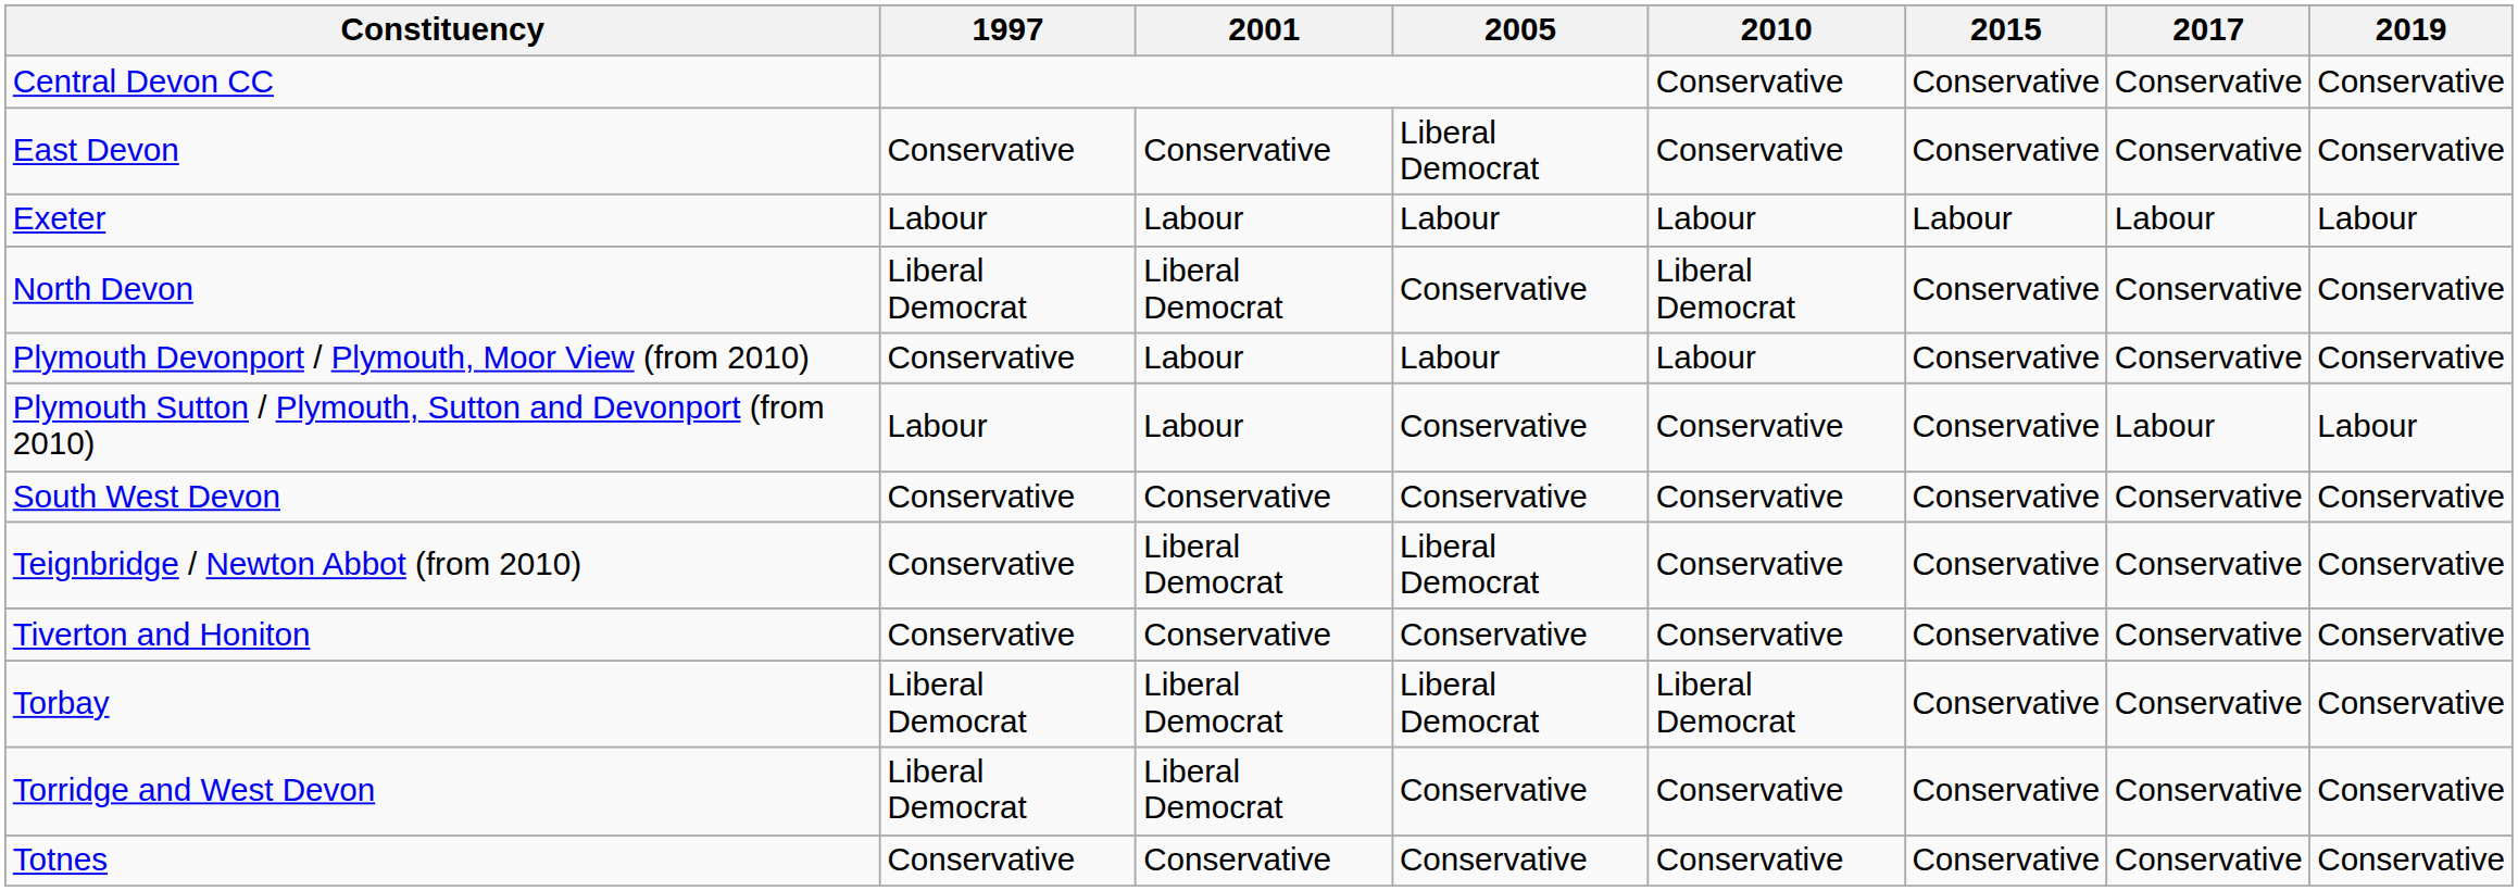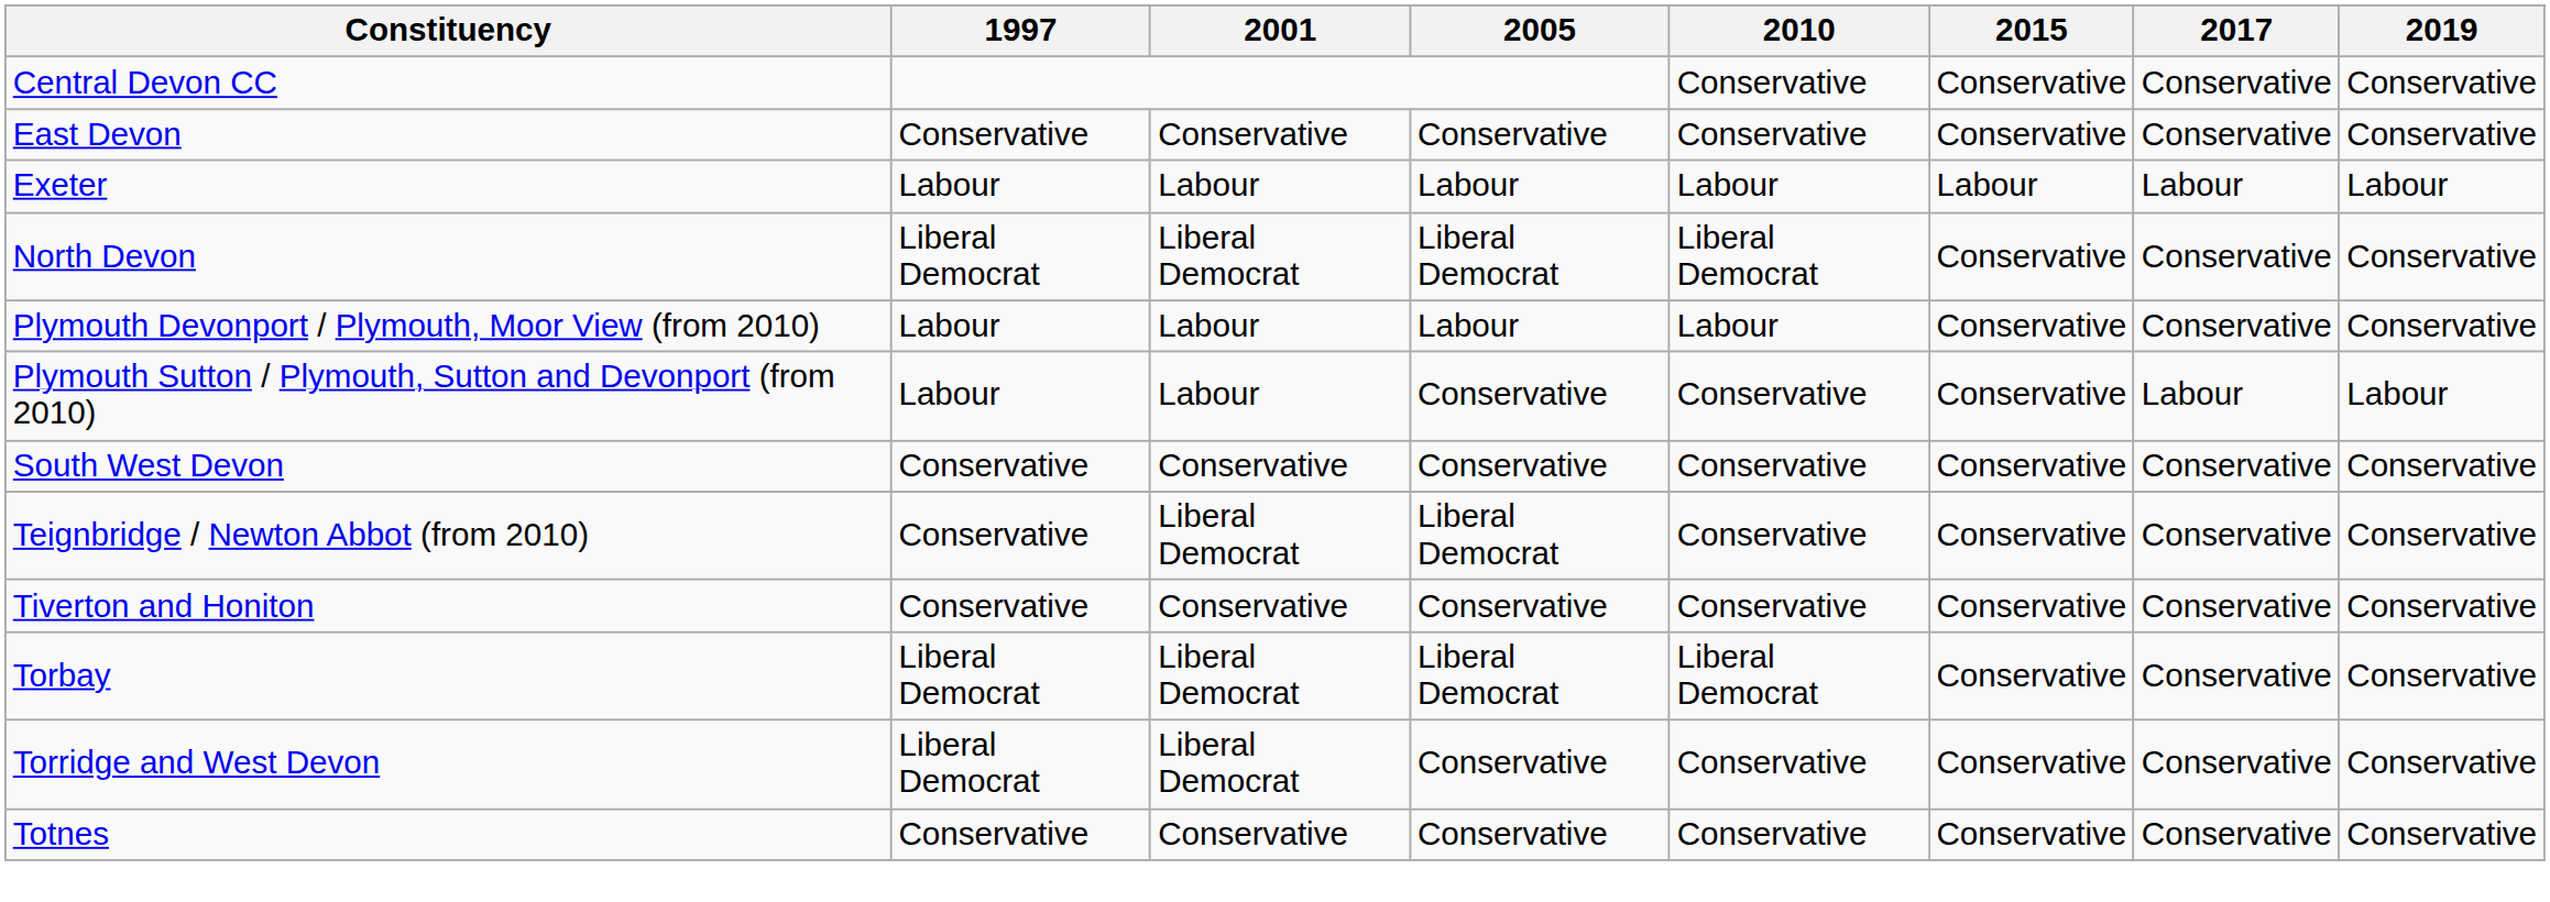East Devon | 2005: Liberal Democrat -> Conservative
North Devon | 2005: Conservative -> Liberal Democrat
Plymouth Devonport / Plymouth, Moor View (from 2010) | 1997: Conservative -> Labour
